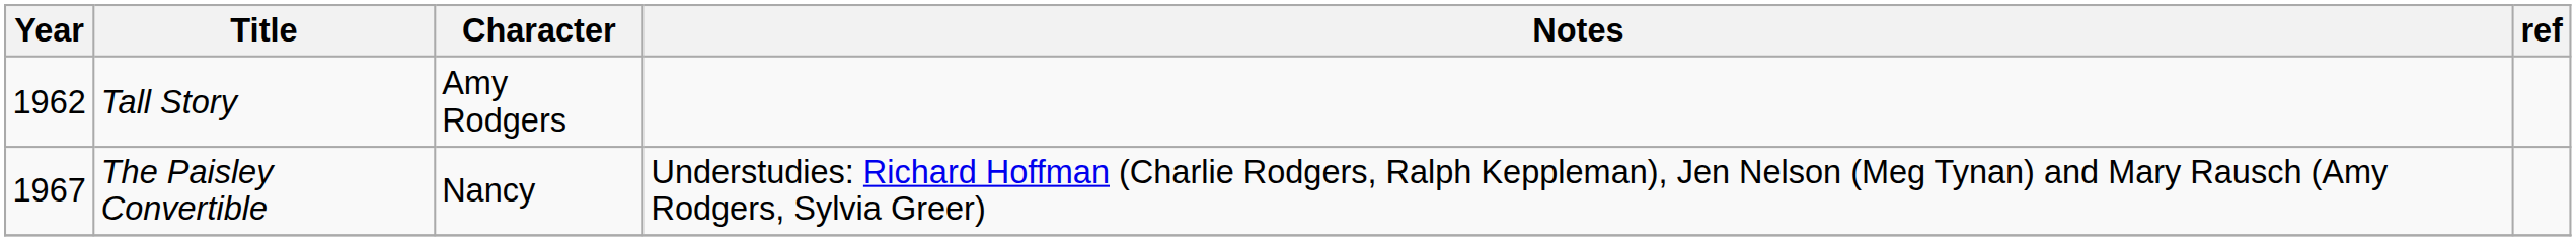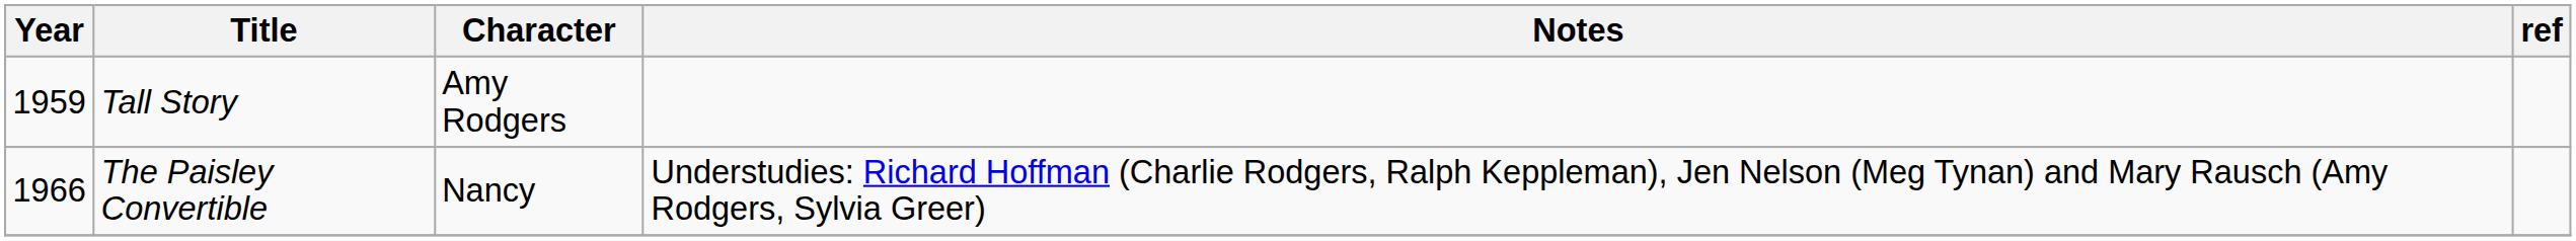Tall Story | Year: 1962 -> 1959
The Paisley Convertible | Year: 1967 -> 1966
